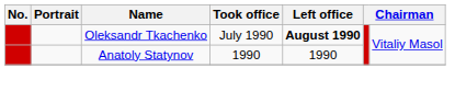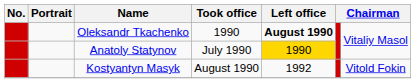Oleksandr Tkachenko | Took office: July 1990 -> 1990
Anatoly Statynov | Took office: 1990 -> July 1990
Anatoly Statynov | Left office: no background -> gold background
+ row: Kostyantyn Masyk | August 1990 | 1992 | Vitold Fokin
